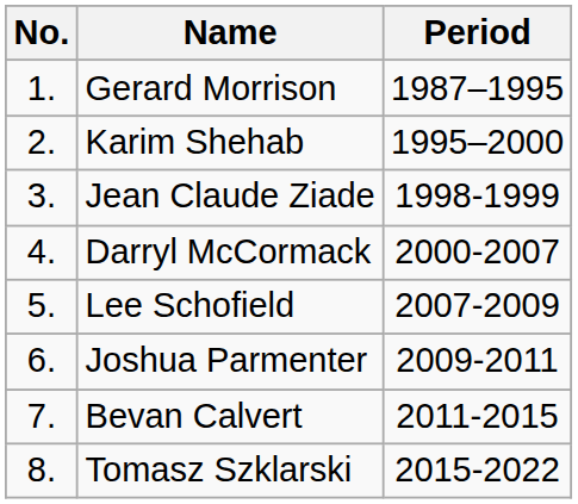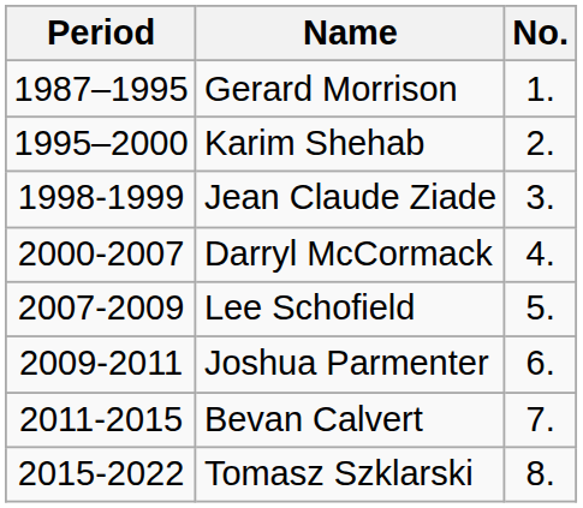columns swapped: No. <-> Period
